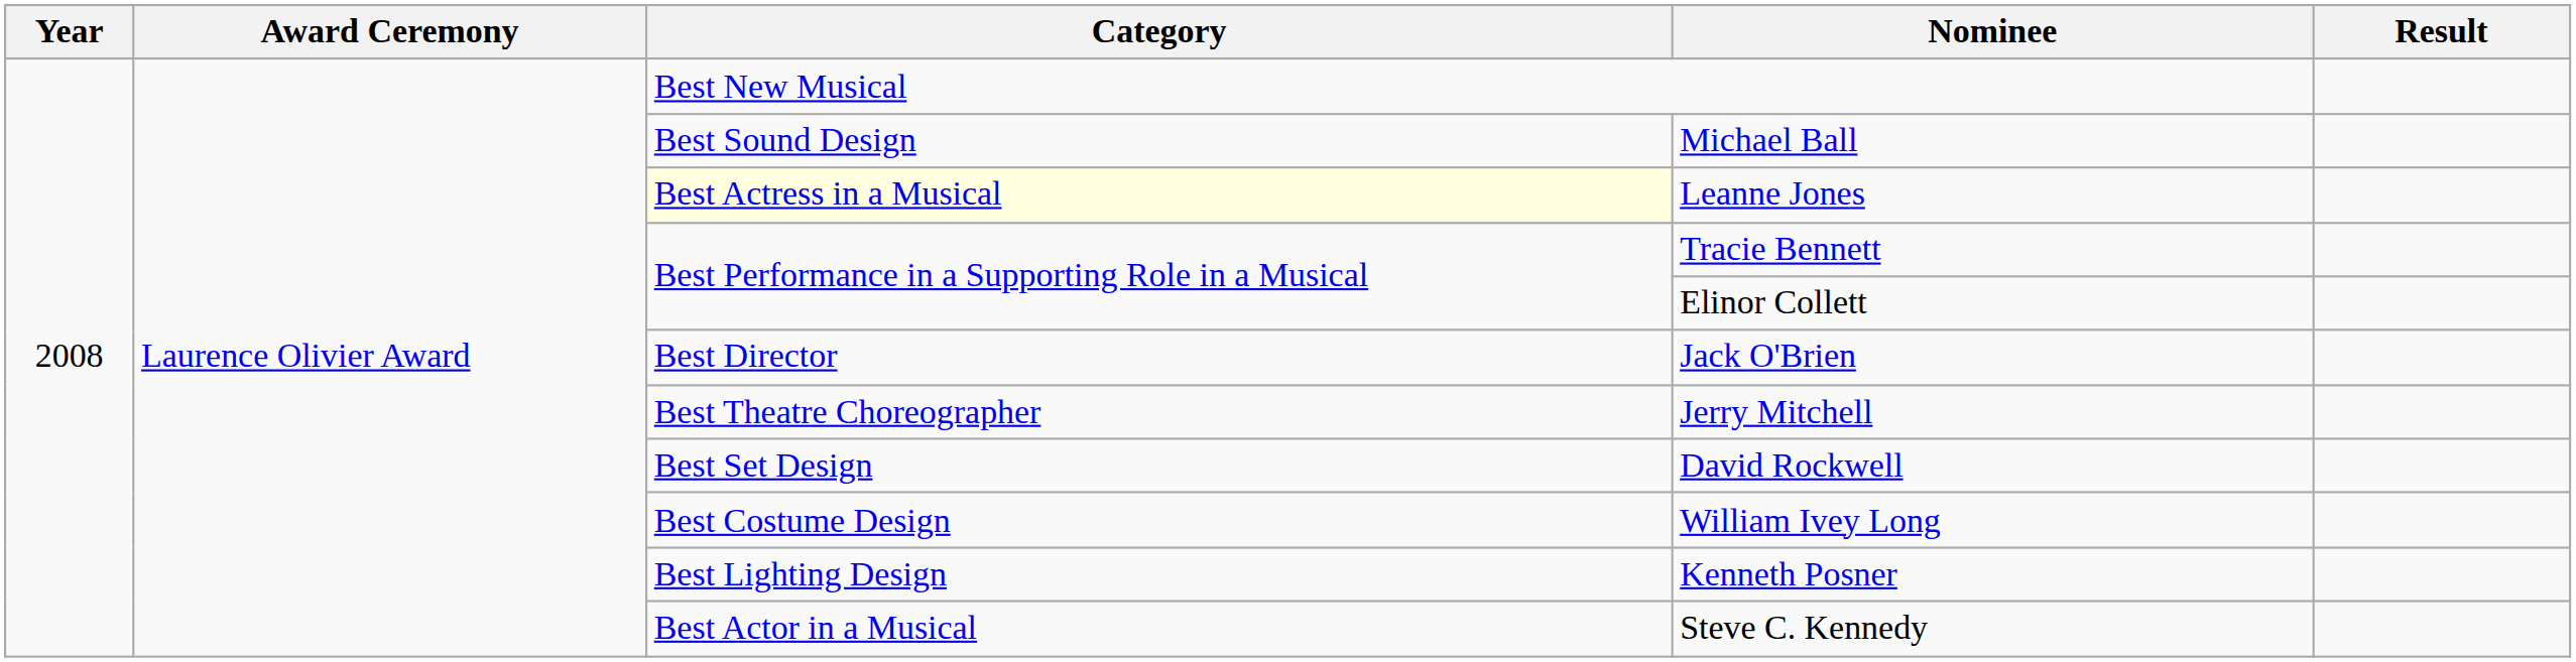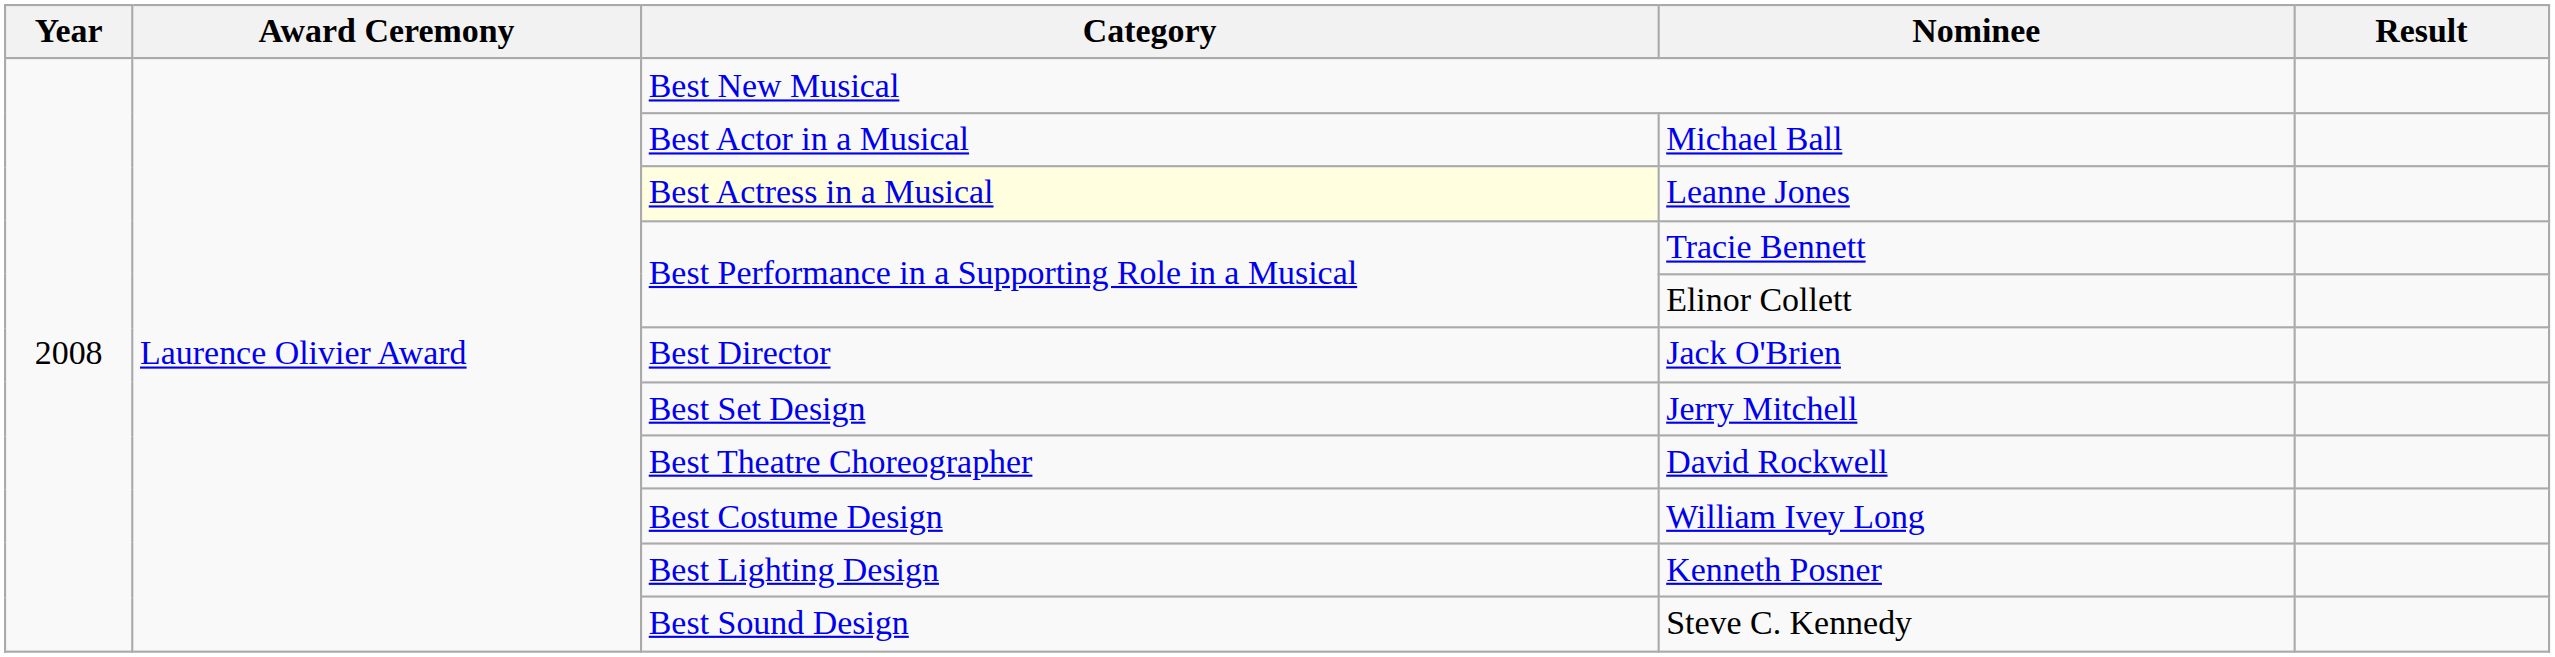Michael Ball | Category: Best Sound Design -> Best Actor in a Musical
Jerry Mitchell | Category: Best Theatre Choreographer -> Best Set Design
David Rockwell | Category: Best Set Design -> Best Theatre Choreographer
Steve C. Kennedy | Category: Best Actor in a Musical -> Best Sound Design
